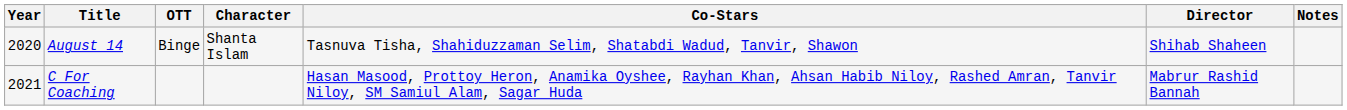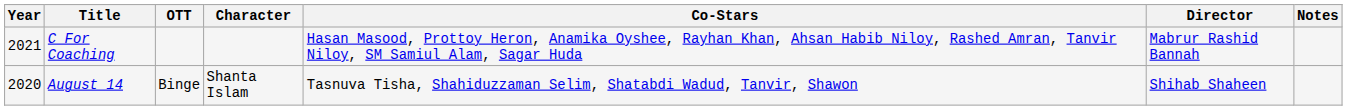rows swapped: August 14 <-> C For Coaching
